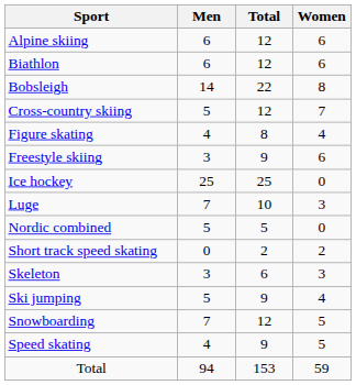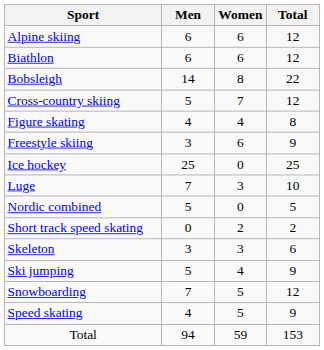columns swapped: Women <-> Total
